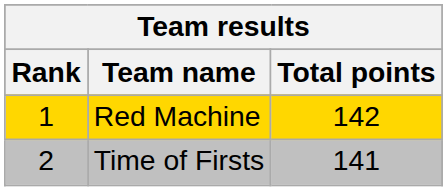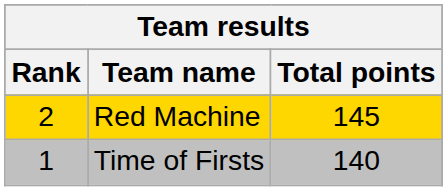Red Machine | Rank: 1 -> 2
Red Machine | Total points: 142 -> 145
Time of Firsts | Rank: 2 -> 1
Time of Firsts | Total points: 141 -> 140
